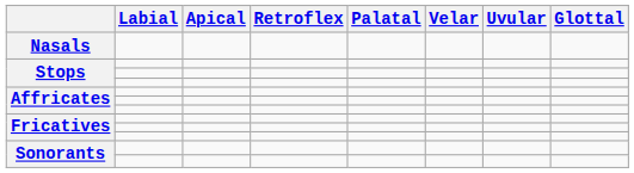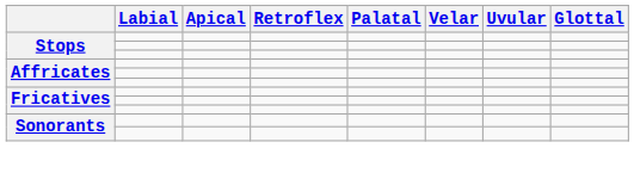- row: Nasals
